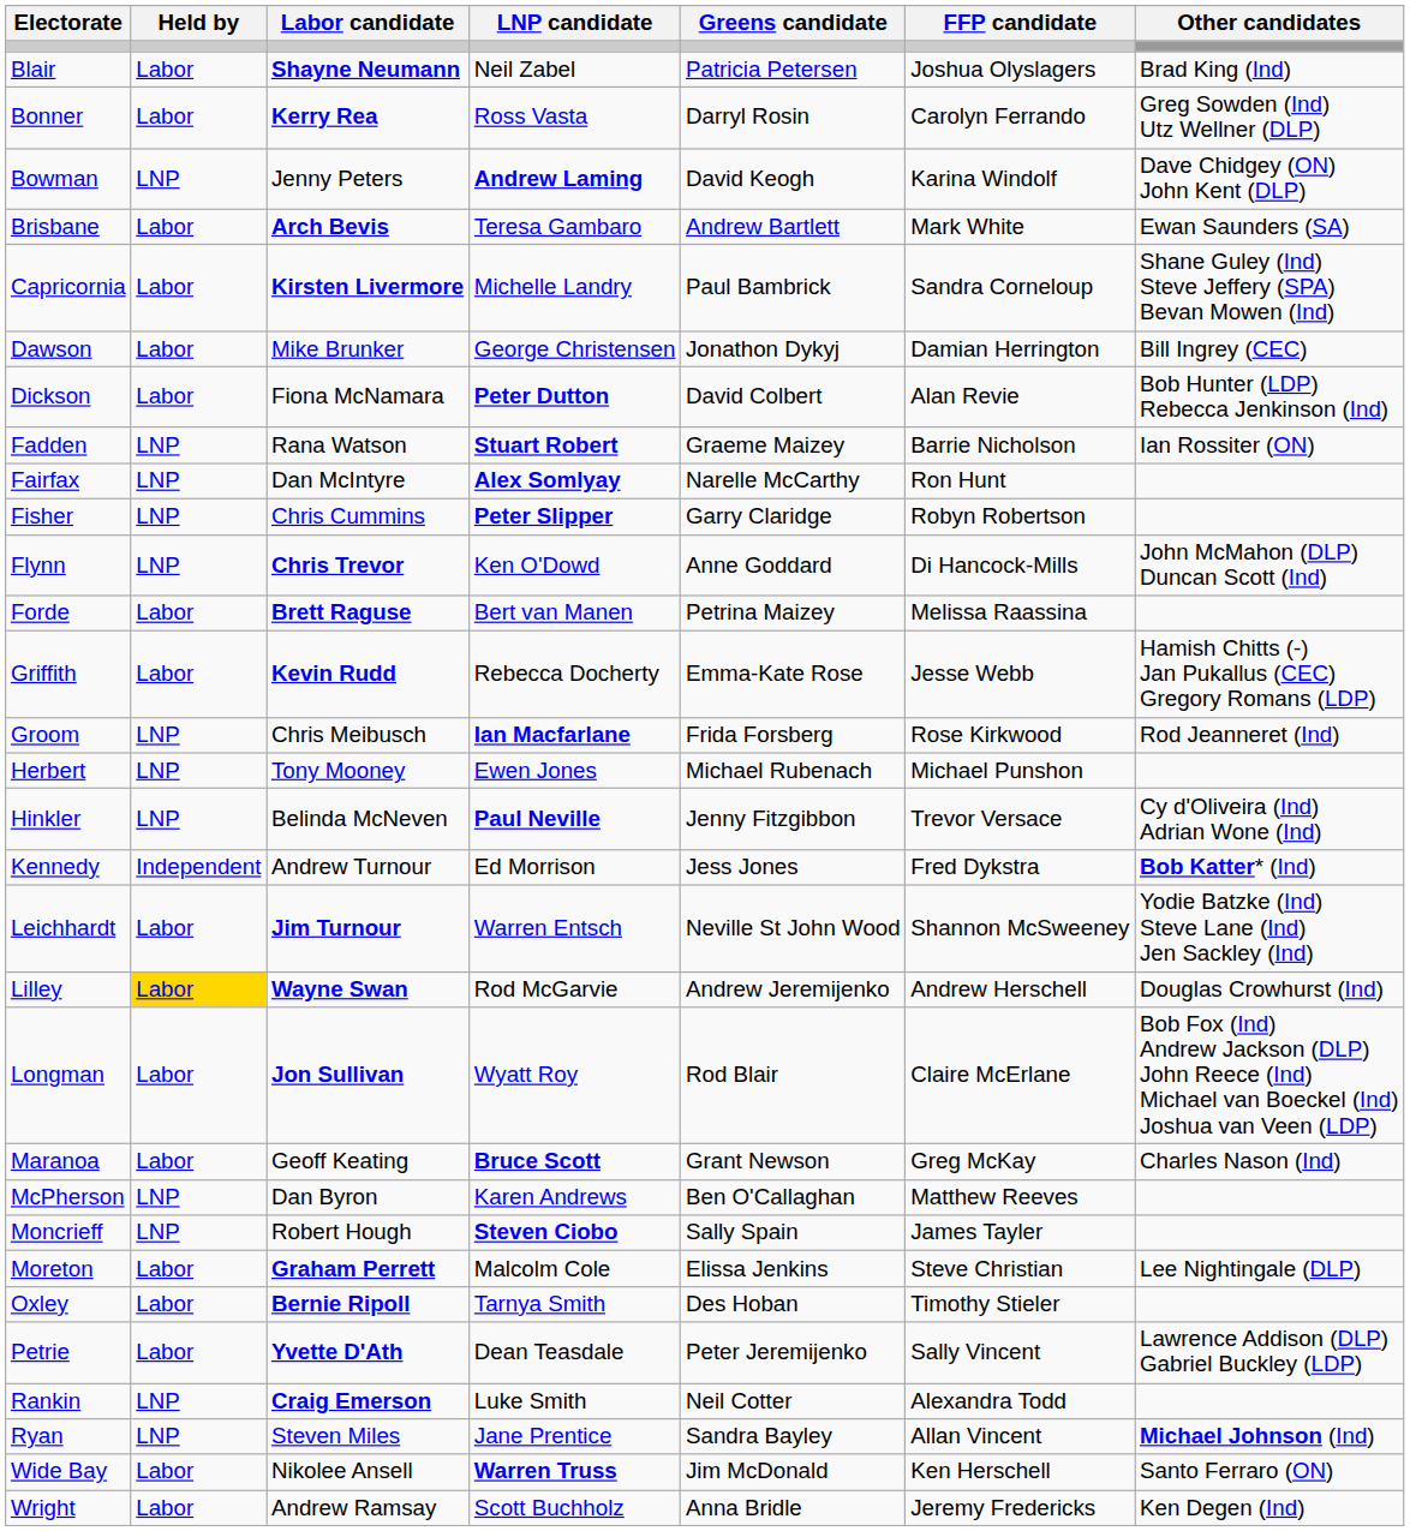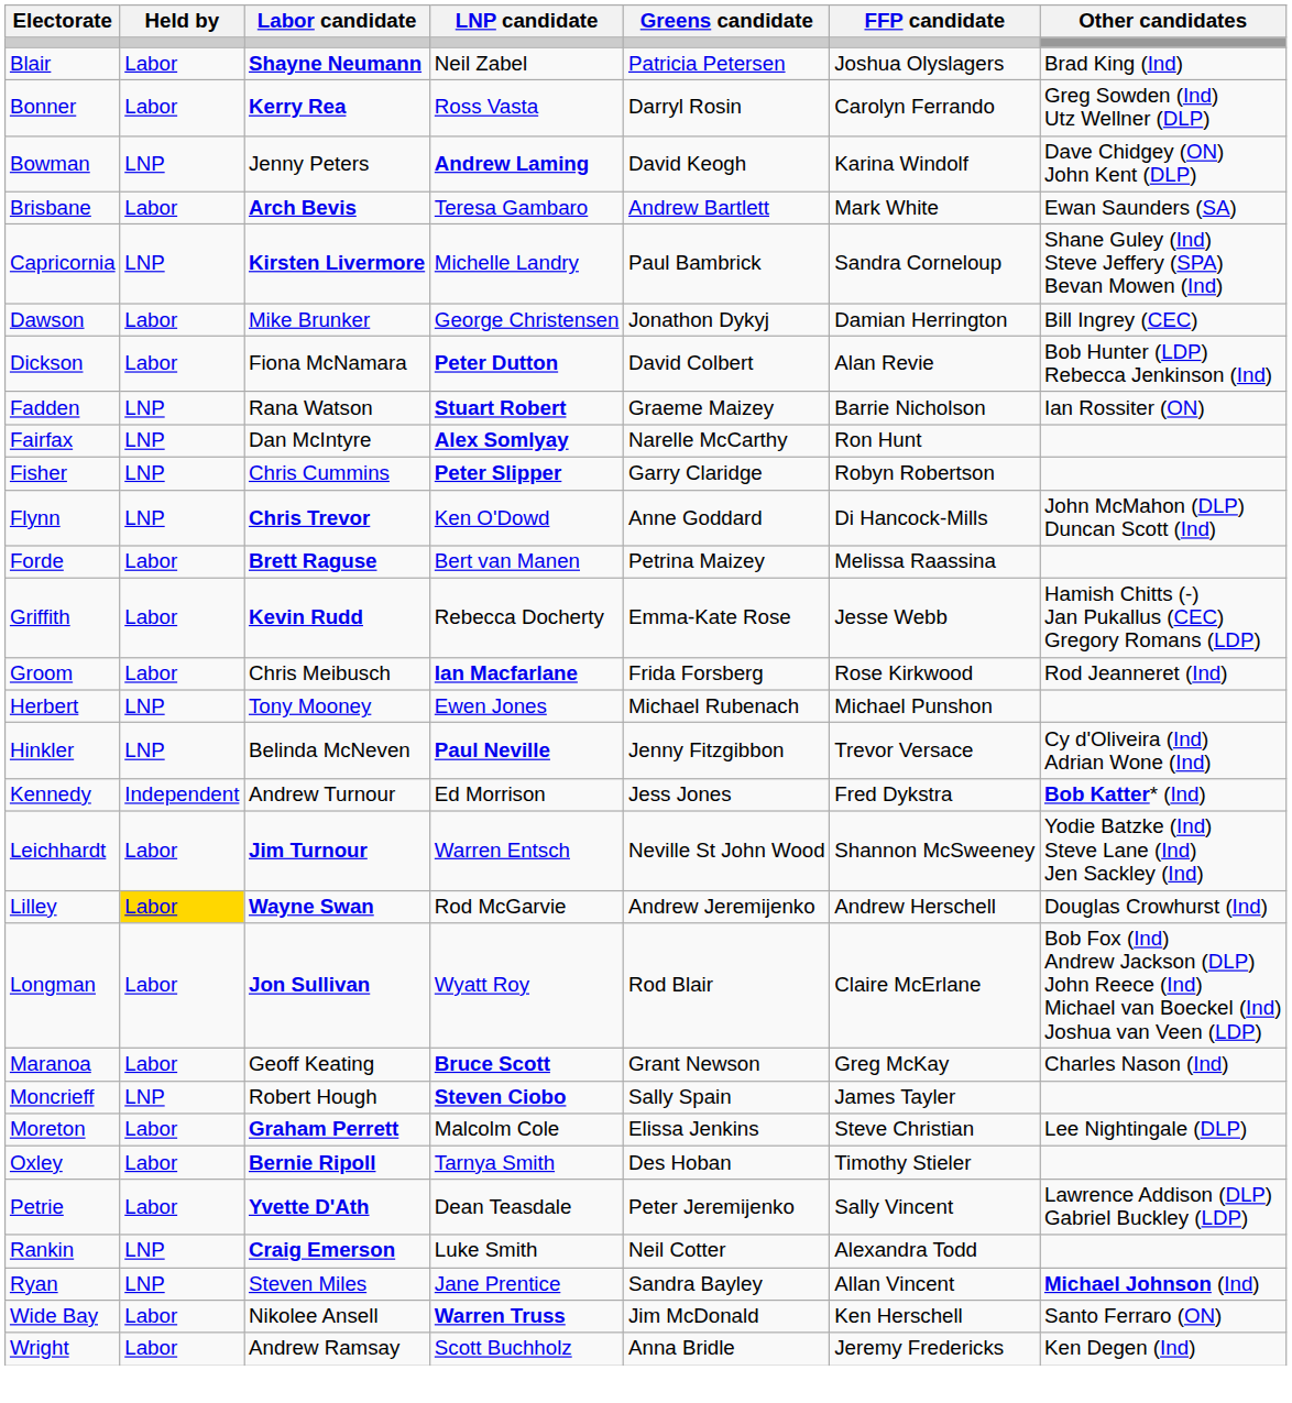Capricornia | Held by: Labor -> LNP
Groom | Held by: LNP -> Labor
- row: McPherson | LNP | Dan Byron | Karen Andrews | Ben O'Callaghan | Matthew Reeves
